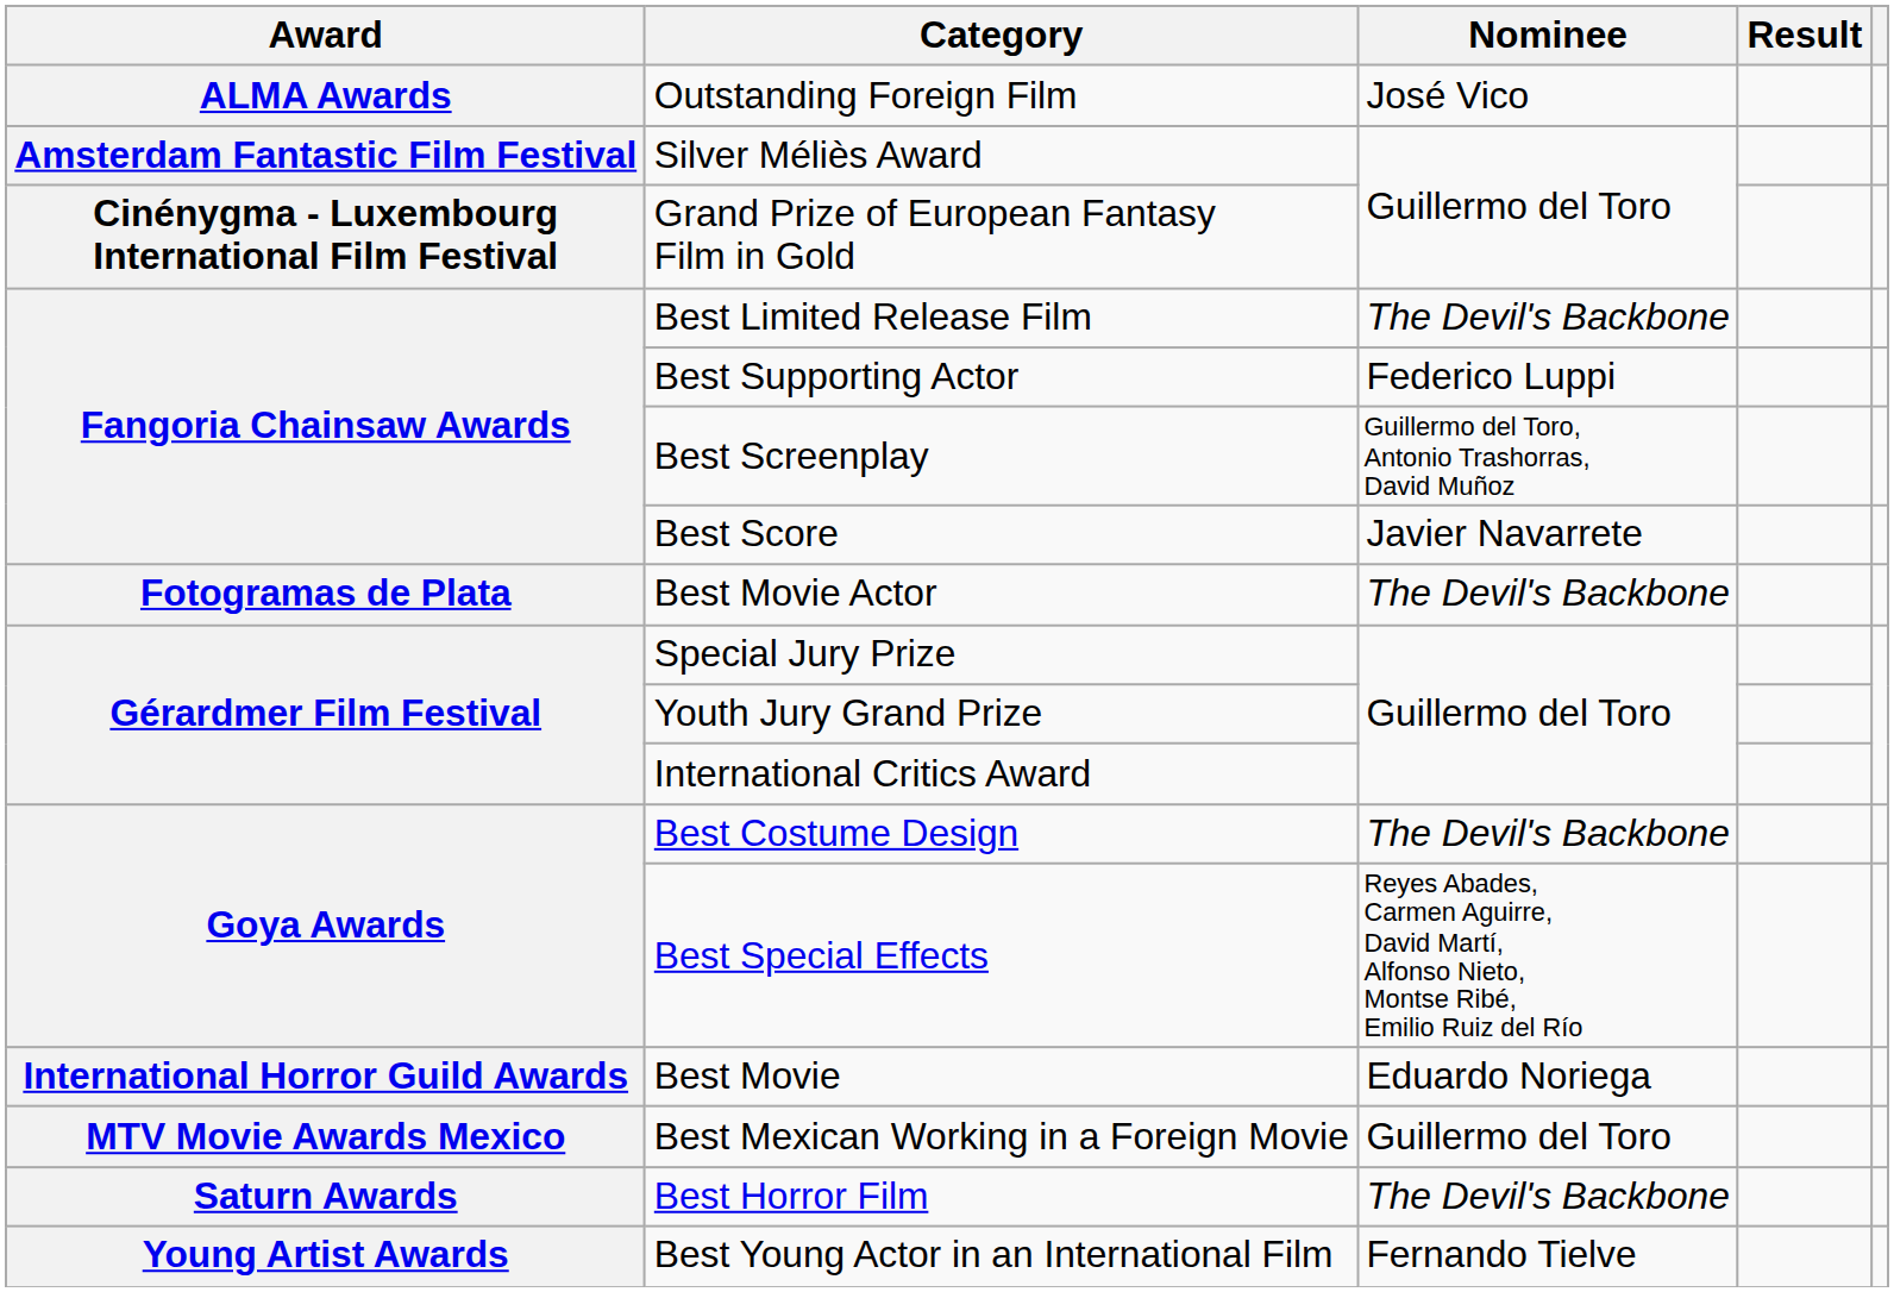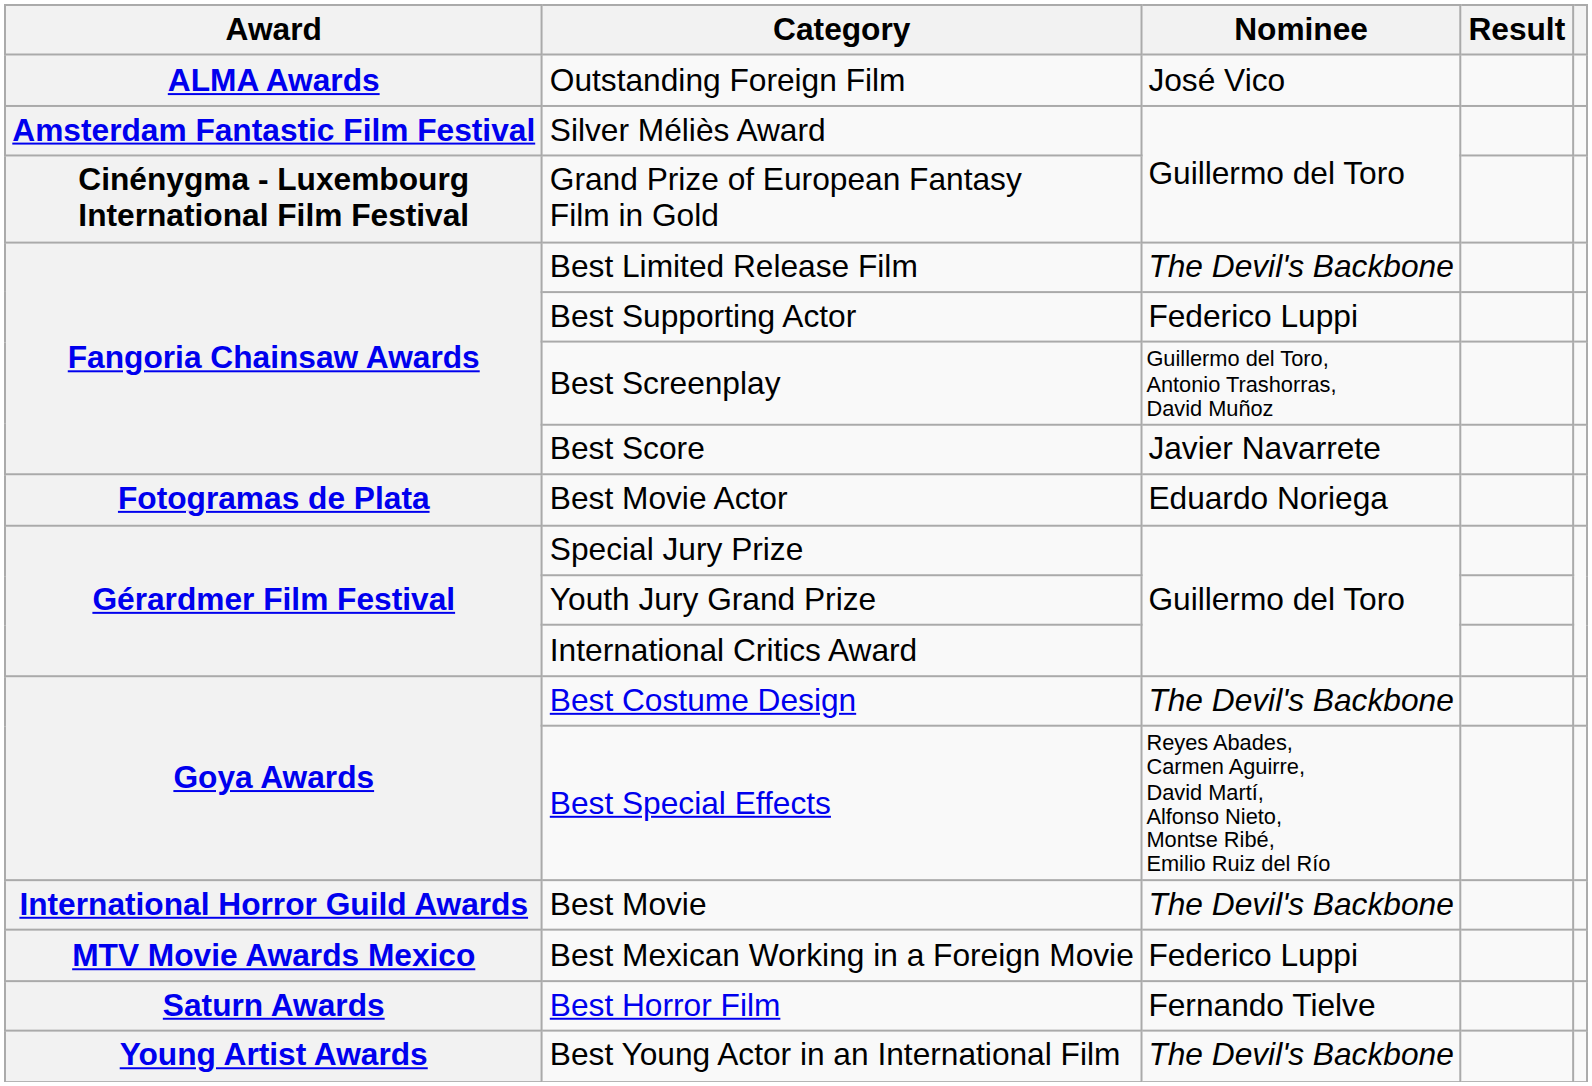Best Movie Actor | Nominee: The Devil's Backbone -> Eduardo Noriega
Best Movie | Nominee: Eduardo Noriega -> The Devil's Backbone
Best Mexican Working in a Foreign Movie | Nominee: Guillermo del Toro -> Federico Luppi
Best Horror Film | Nominee: The Devil's Backbone -> Fernando Tielve
Best Young Actor in an International Film | Nominee: Fernando Tielve -> The Devil's Backbone
